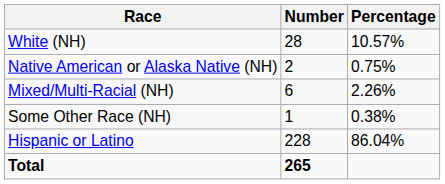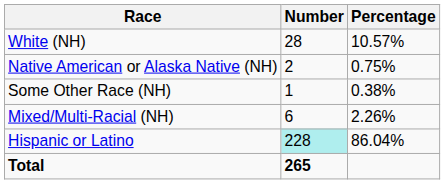rows swapped: Some Other Race (NH) <-> Mixed/Multi-Racial (NH)
Hispanic or Latino | Number: no background -> paleturquoise background
